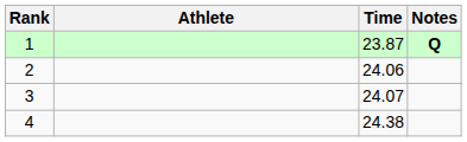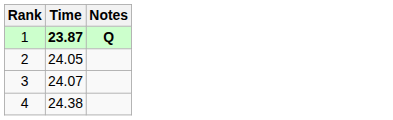- column: Athlete
1 | Time: normal -> bold
2 | Time: 24.06 -> 24.05
